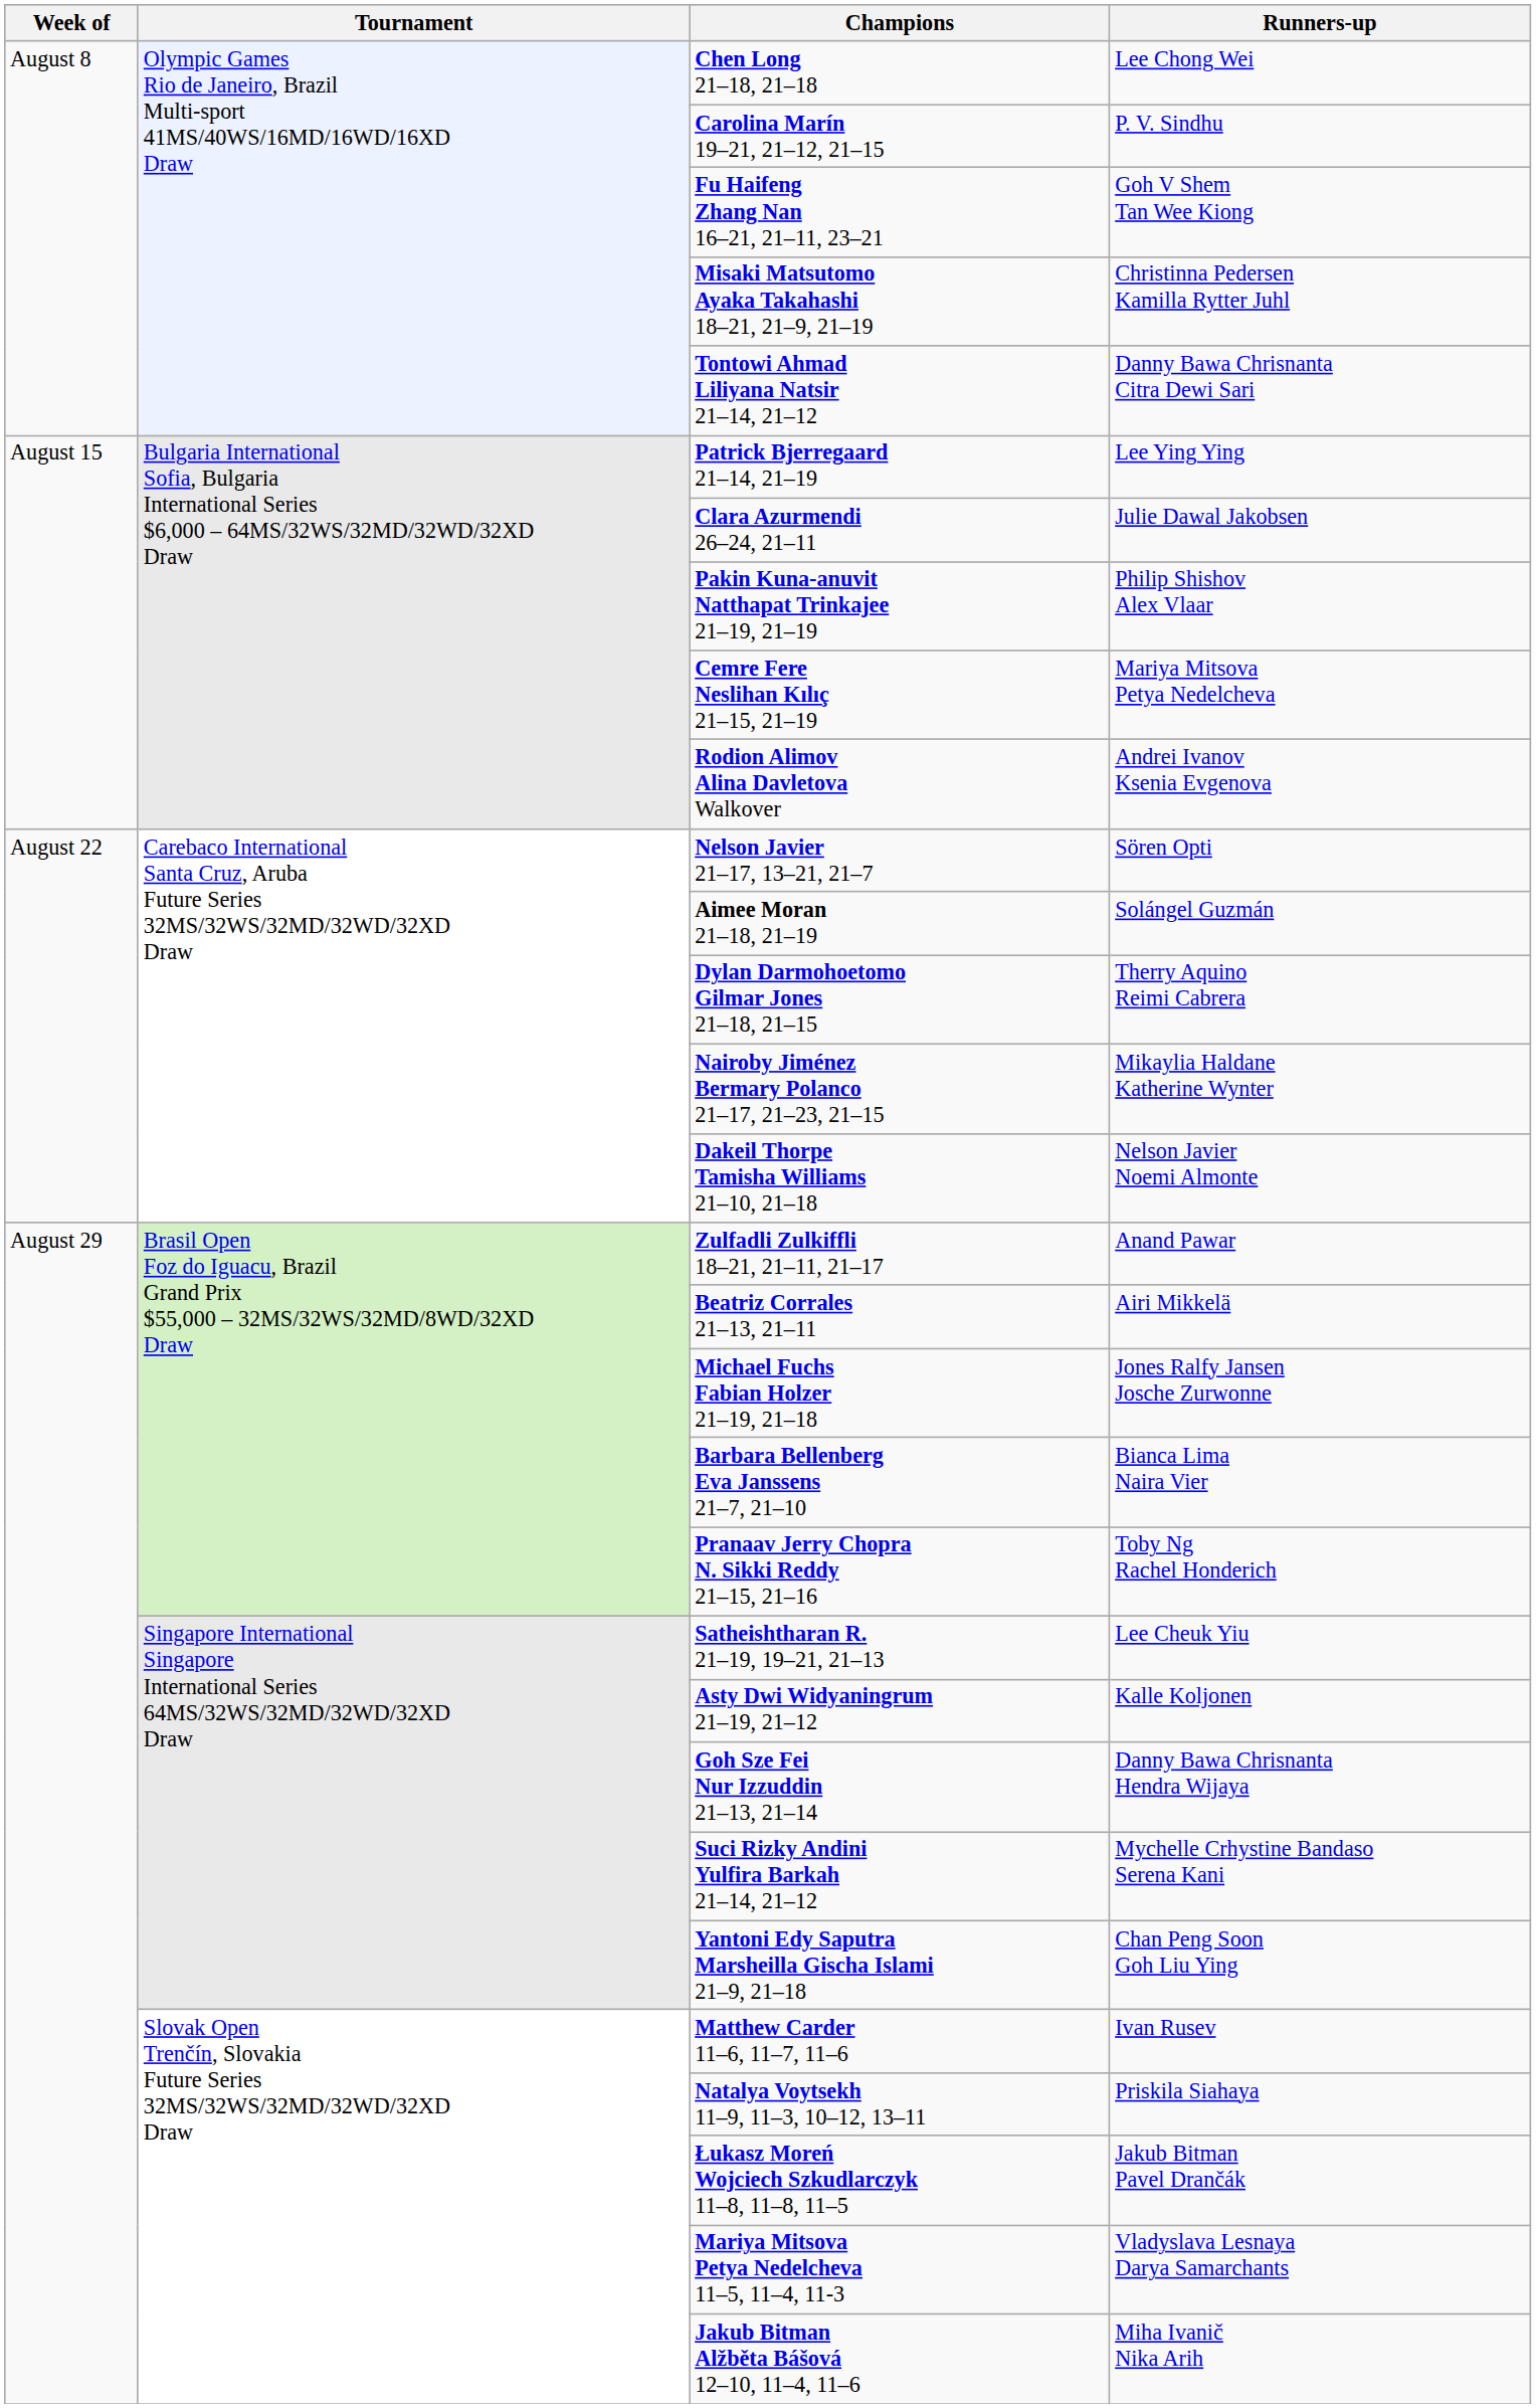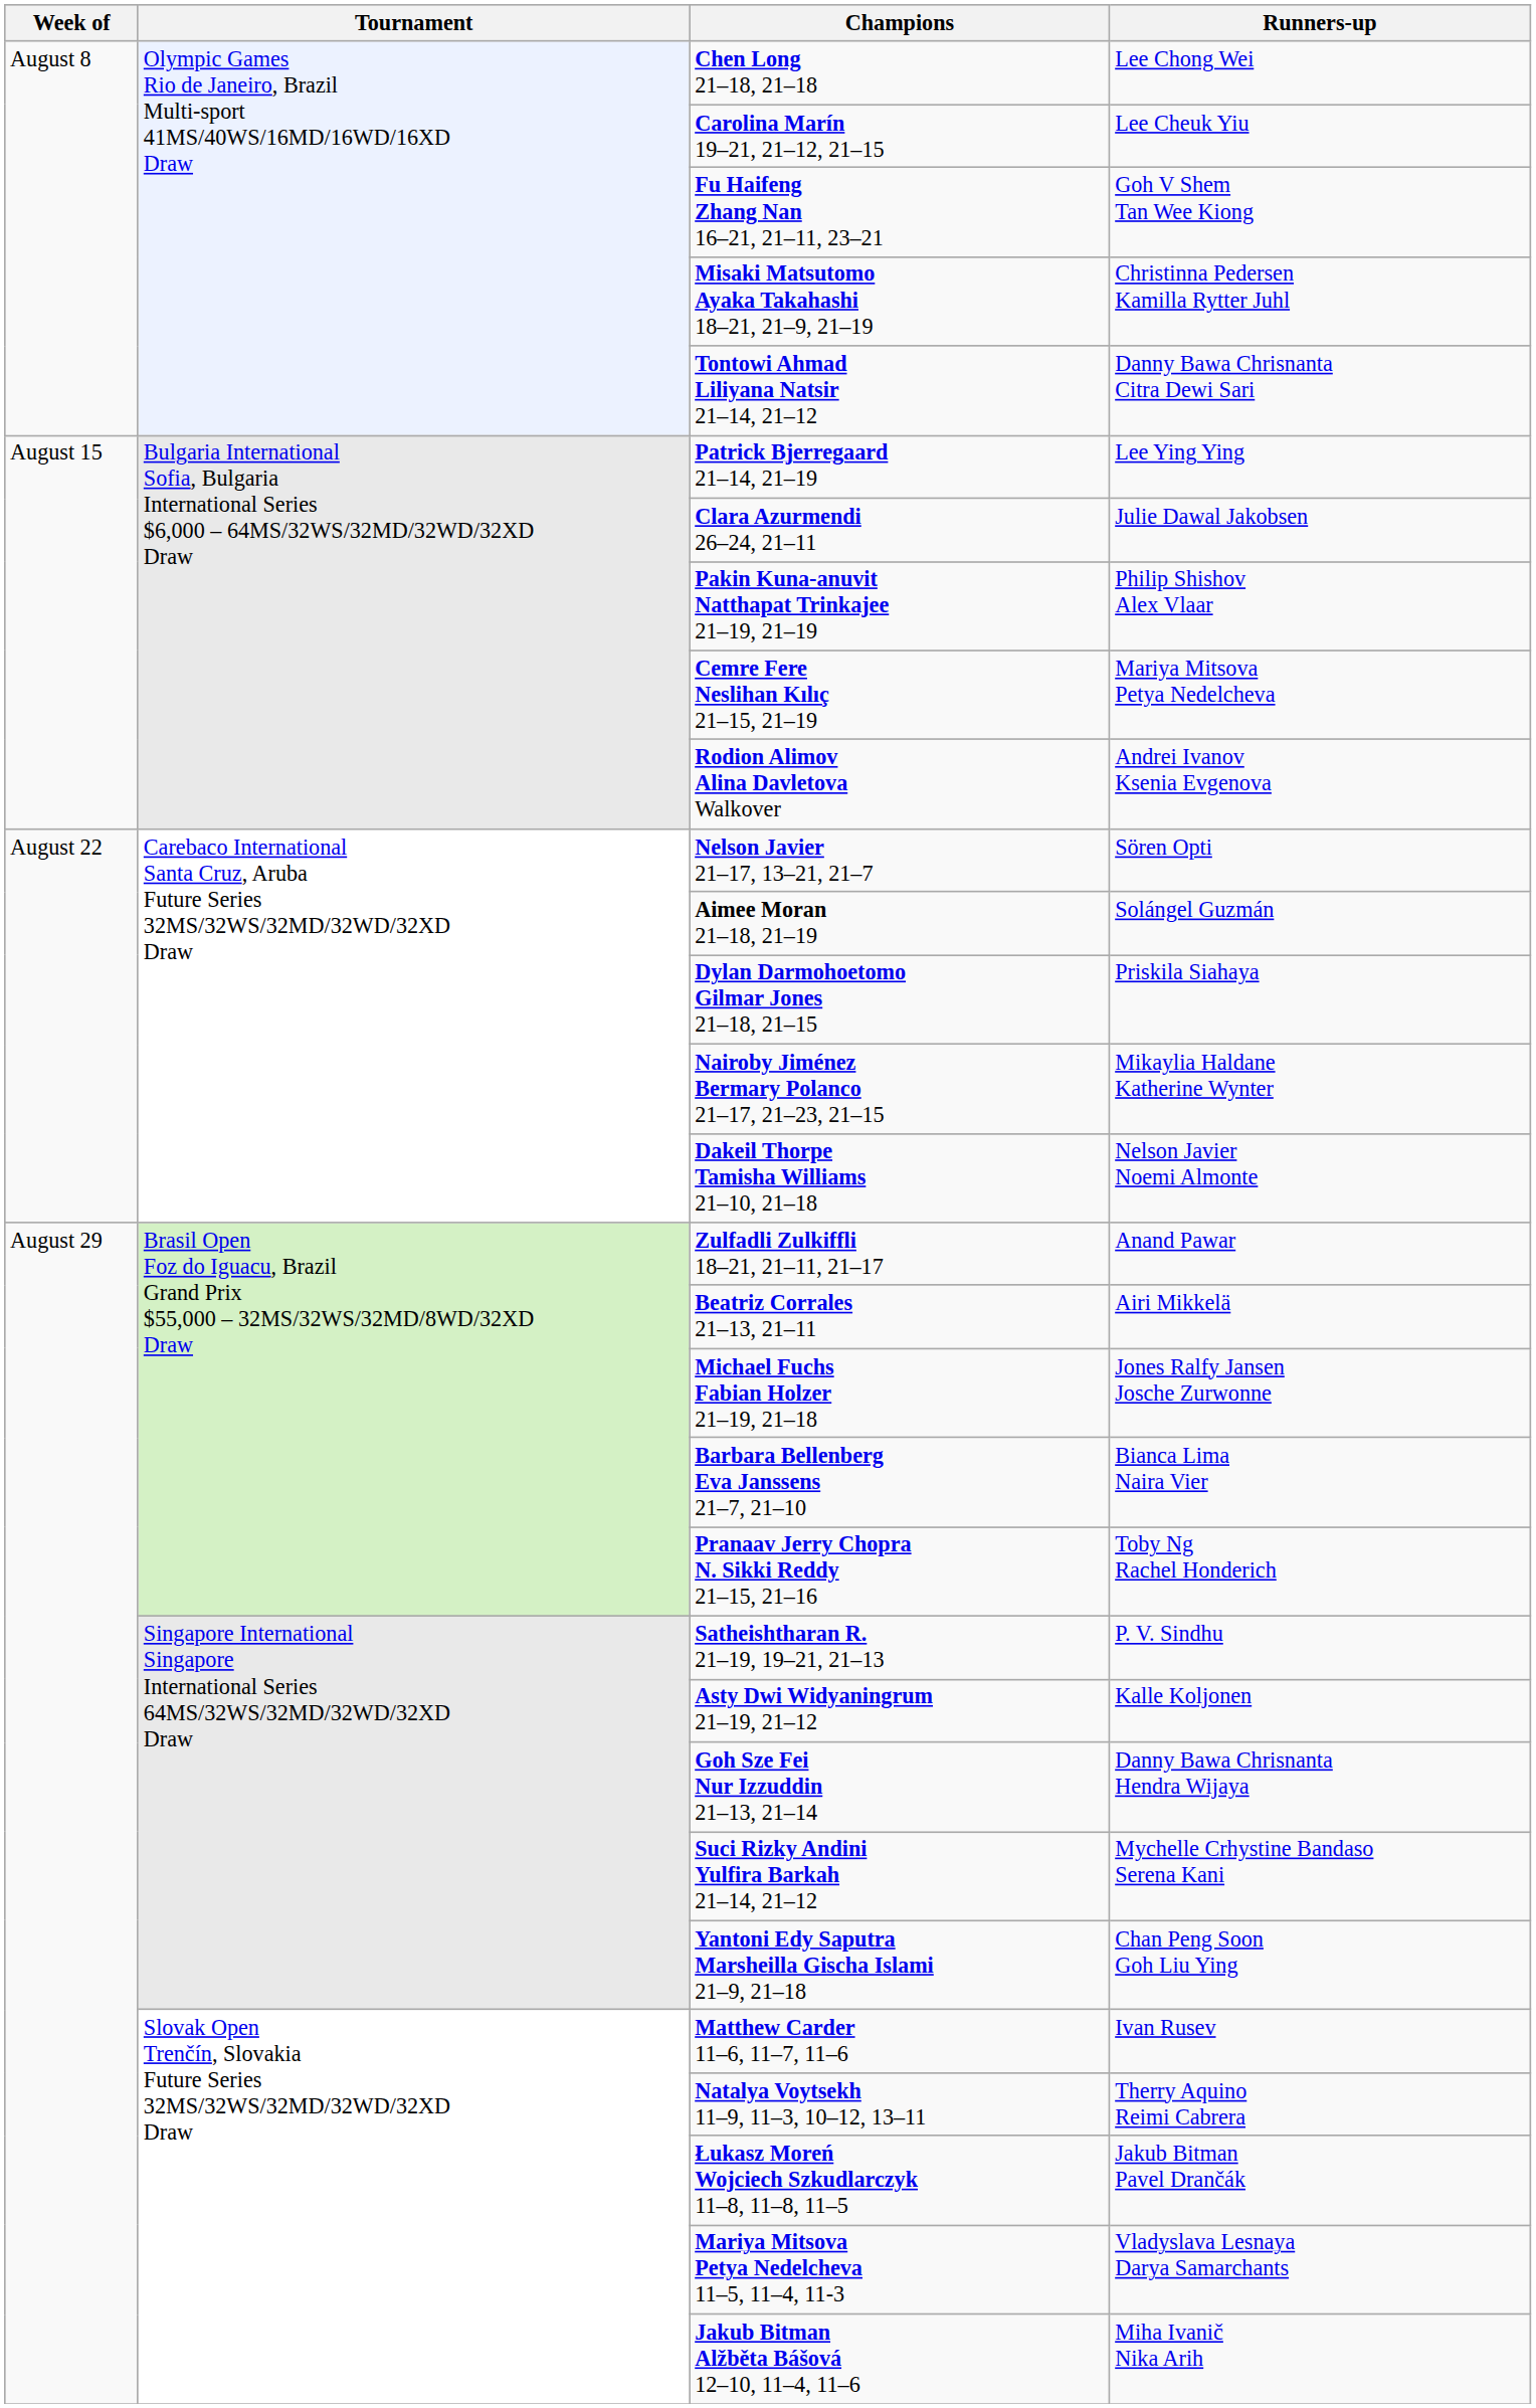Carolina Marín 19–21, 21–12, 21–15 | Runners-up: P. V. Sindhu -> Lee Cheuk Yiu
Dylan Darmohoetomo Gilmar Jones 21–18, 21–15 | Runners-up: Therry Aquino Reimi Cabrera -> Priskila Siahaya
Satheishtharan R. 21–19, 19–21, 21–13 | Runners-up: Lee Cheuk Yiu -> P. V. Sindhu
Natalya Voytsekh 11–9, 11–3, 10–12, 13–11 | Runners-up: Priskila Siahaya -> Therry Aquino Reimi Cabrera
